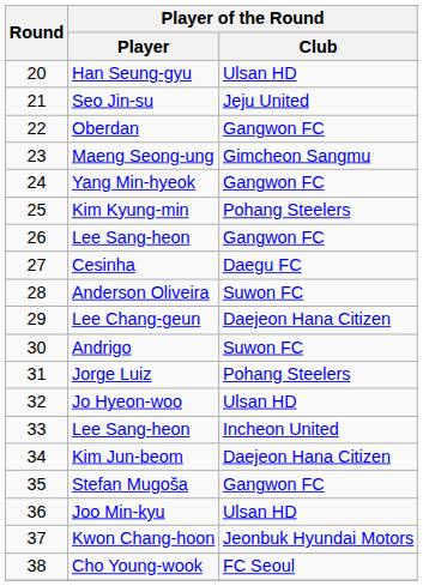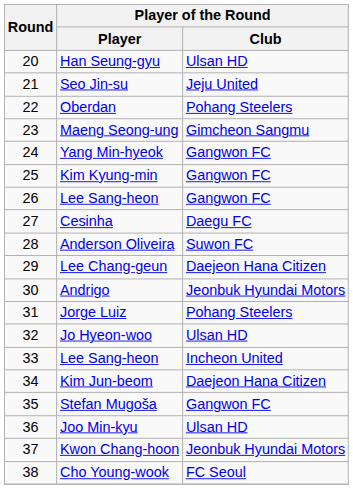Oberdan | Player of the Round / Club: Gangwon FC -> Pohang Steelers
Kim Kyung-min | Player of the Round / Club: Pohang Steelers -> Gangwon FC
Andrigo | Player of the Round / Club: Suwon FC -> Jeonbuk Hyundai Motors
